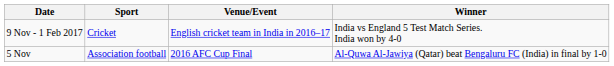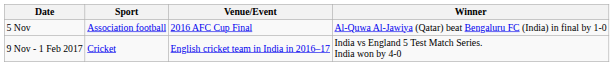rows swapped: 5 Nov <-> 9 Nov - 1 Feb 2017
